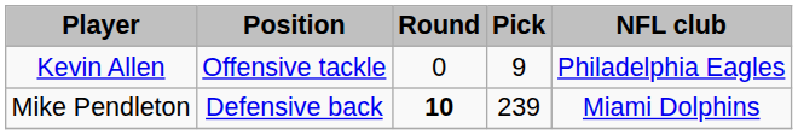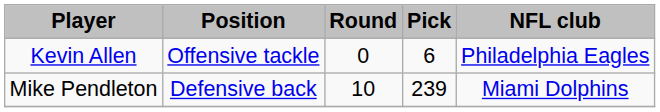Kevin Allen | Pick: 9 -> 6
Mike Pendleton | Round: bold -> normal
